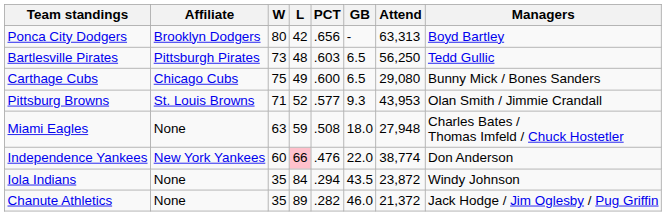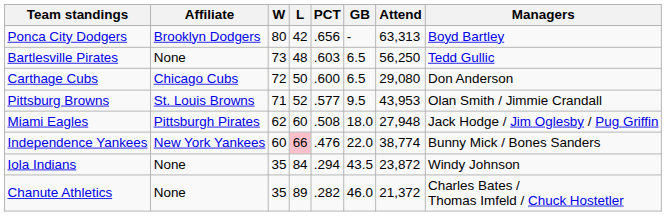Bartlesville Pirates | Affiliate: Pittsburgh Pirates -> None
Carthage Cubs | W: 75 -> 72
Carthage Cubs | L: 49 -> 50
Carthage Cubs | Managers: Bunny Mick / Bones Sanders -> Don Anderson
Pittsburg Browns | GB: 9.3 -> 9.5
Miami Eagles | Affiliate: None -> Pittsburgh Pirates
Miami Eagles | W: 63 -> 62
Miami Eagles | L: 59 -> 60
Miami Eagles | Managers: Charles Bates / Thomas Imfeld / Chuck Hostetler -> Jack Hodge / Jim Oglesby / Pug Griffin
Independence Yankees | Managers: Don Anderson -> Bunny Mick / Bones Sanders
Chanute Athletics | Managers: Jack Hodge / Jim Oglesby / Pug Griffin -> Charles Bates / Thomas Imfeld / Chuck Hostetler
